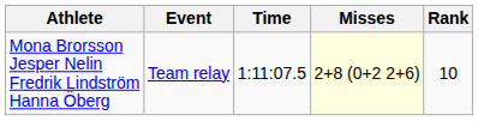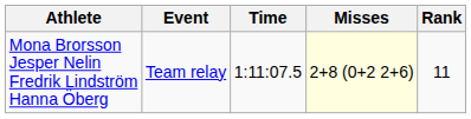Mona Brorsson Jesper Nelin Fredrik Lindström Hanna Öberg | Rank: 10 -> 11
